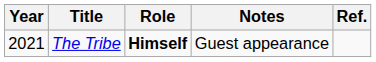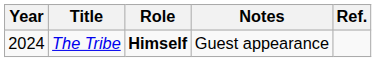The Tribe | Year: 2021 -> 2024
